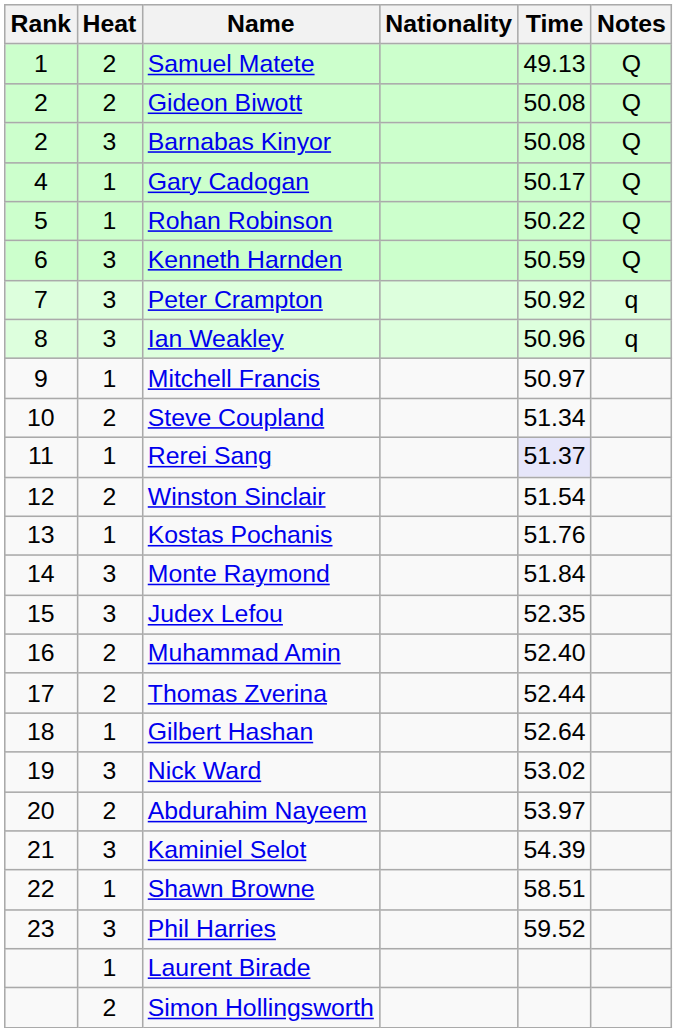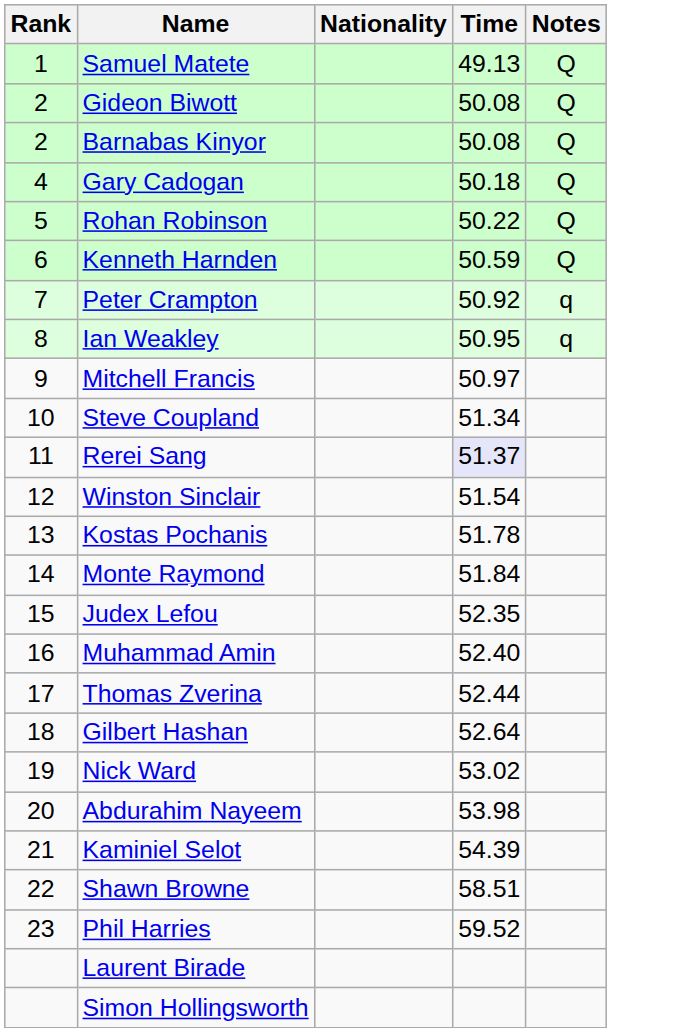- column: Heat | 2 | 2 | 3 | 1 | 1 | 3 | 3 | 3 | 1 | 2 | 1 | 2 | 1 | 3 | 3 | 2 | 2 | 1 | 3 | 2 | 3 | 1 | 3 | 1 | 2
Gary Cadogan | Time: 50.17 -> 50.18
Ian Weakley | Time: 50.96 -> 50.95
Kostas Pochanis | Time: 51.76 -> 51.78
Abdurahim Nayeem | Time: 53.97 -> 53.98
